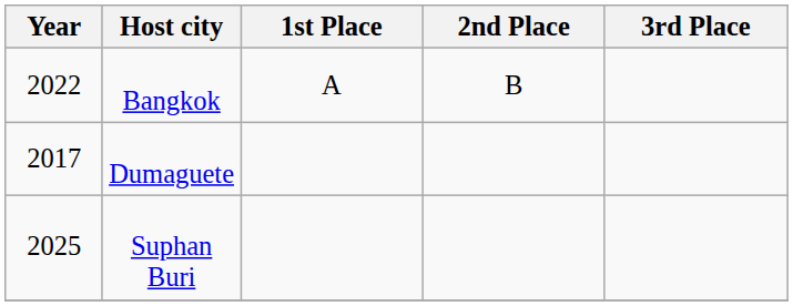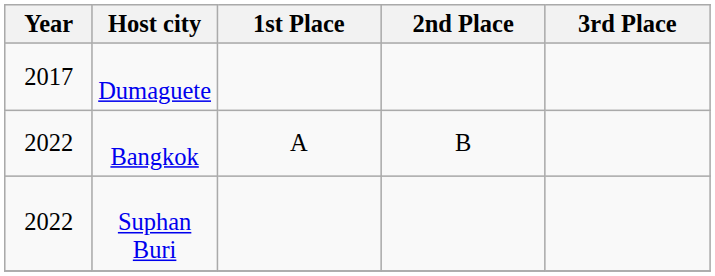rows swapped: Dumaguete <-> Bangkok
Suphan Buri | Year: 2025 -> 2022
